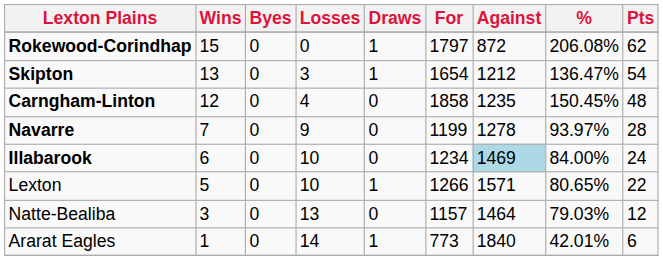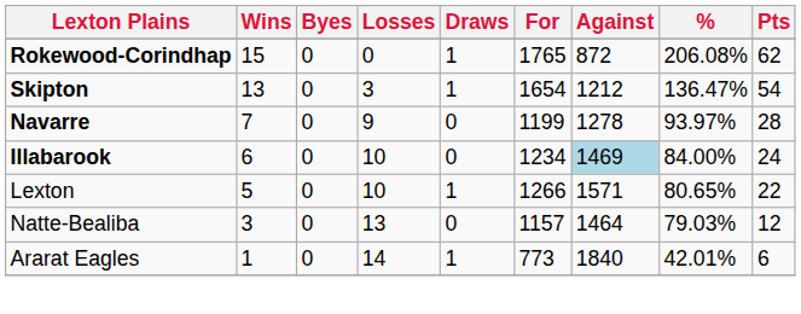Rokewood-Corindhap | For: 1797 -> 1765
- row: Carngham-Linton | 12 | 0 | 4 | 0 | 1858 | 1235 | 150.45% | 48
